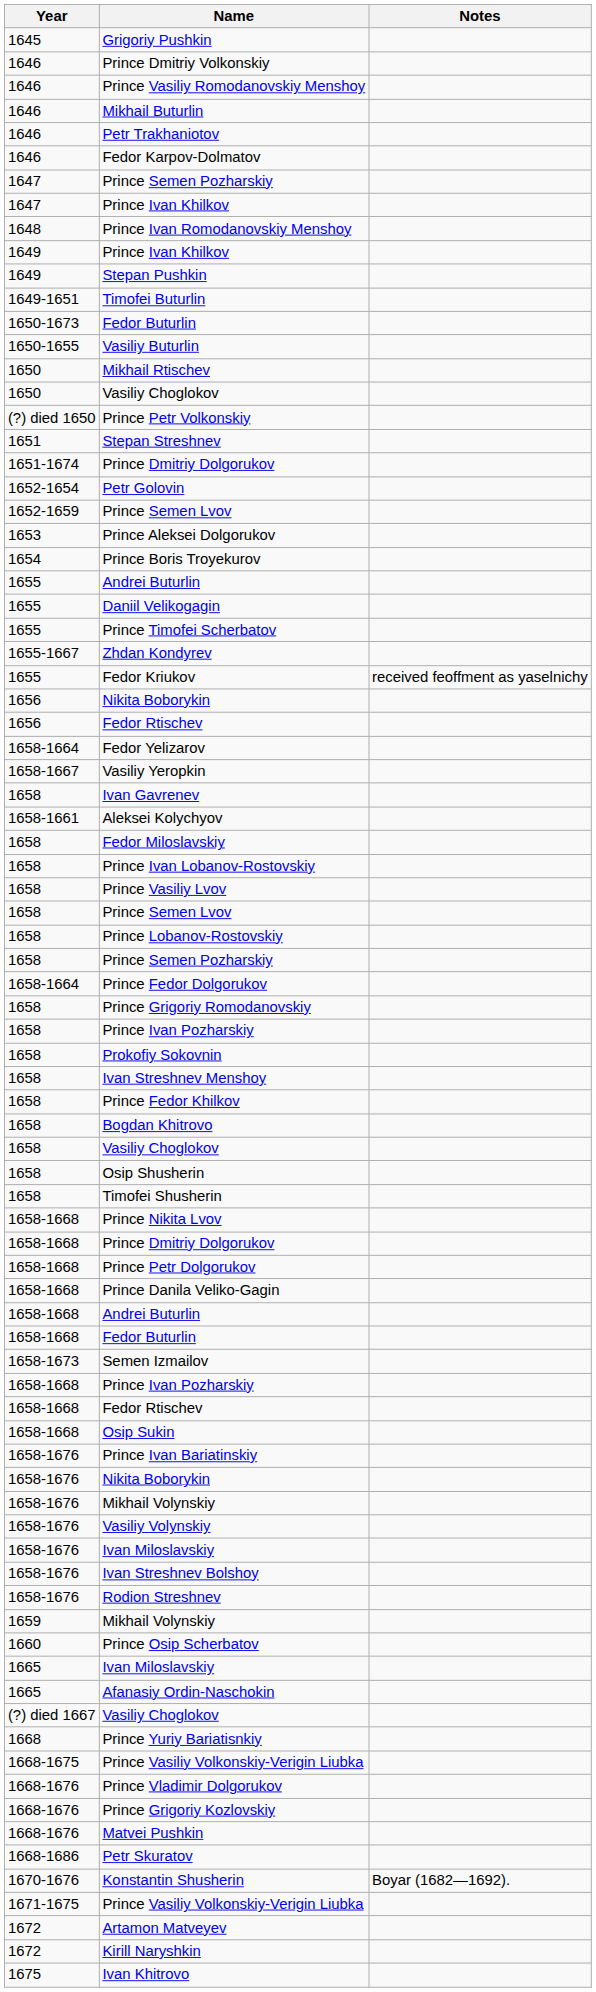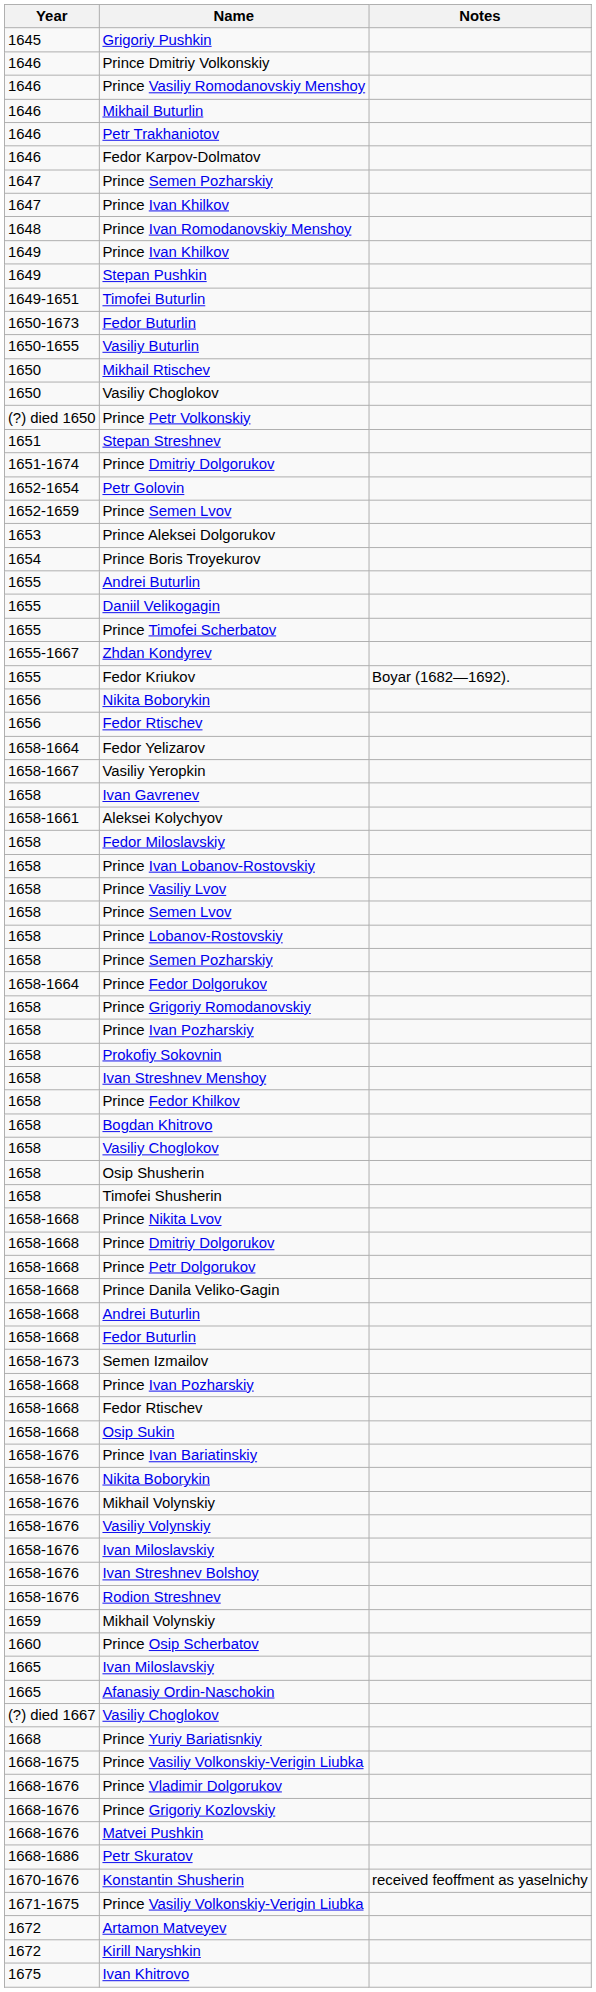Fedor Kriukov | Notes: received feoffment as yaselnichy -> Boyar (1682—1692).
Konstantin Shusherin | Notes: Boyar (1682—1692). -> received feoffment as yaselnichy
